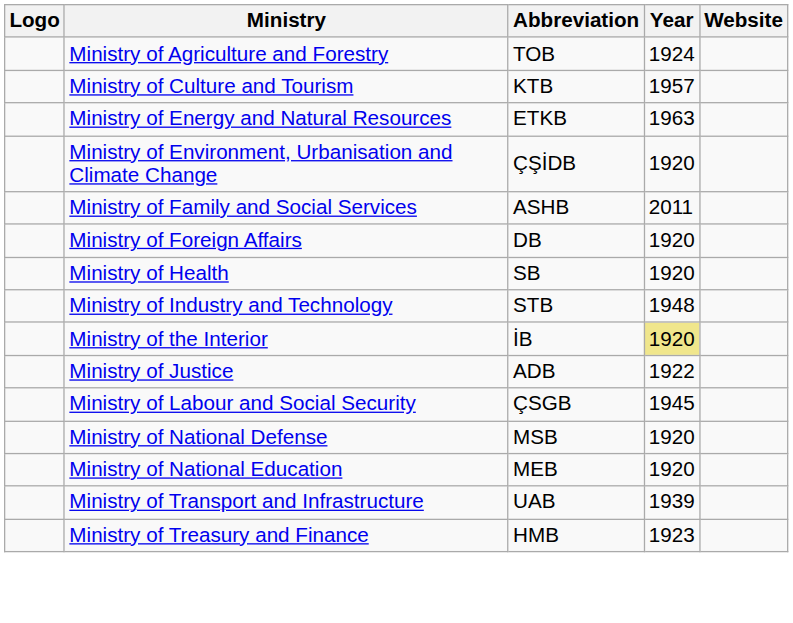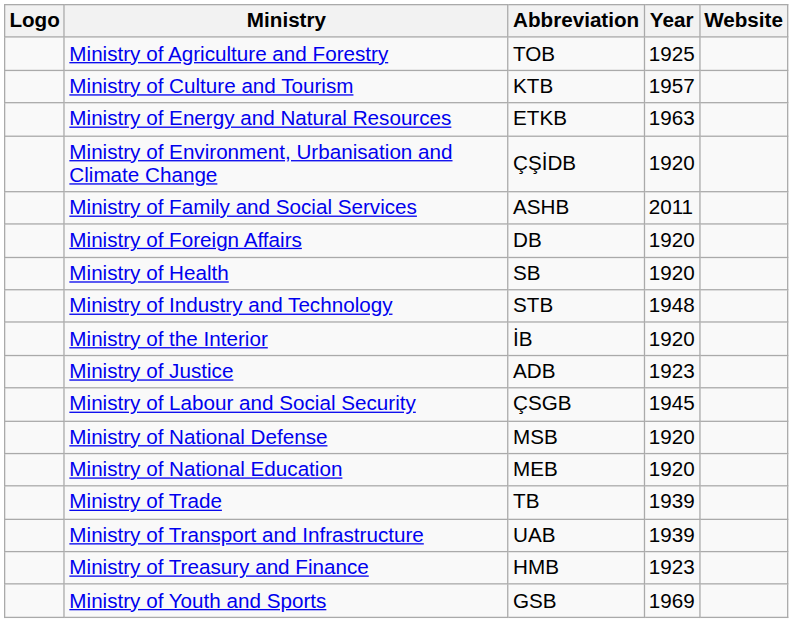Ministry of Agriculture and Forestry | Year: 1924 -> 1925
Ministry of the Interior | Year: khaki background -> no background
Ministry of Justice | Year: 1922 -> 1923
+ row: Ministry of Trade | TB | 1939
+ row: Ministry of Youth and Sports | GSB | 1969
